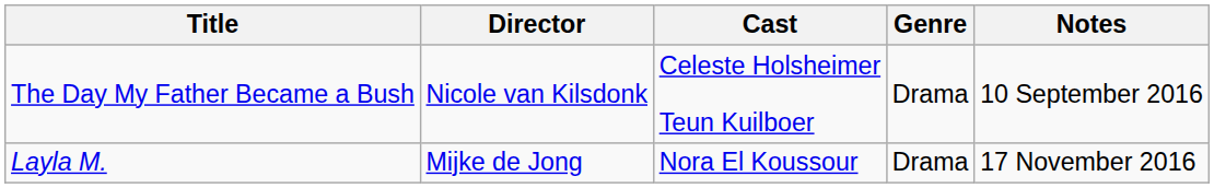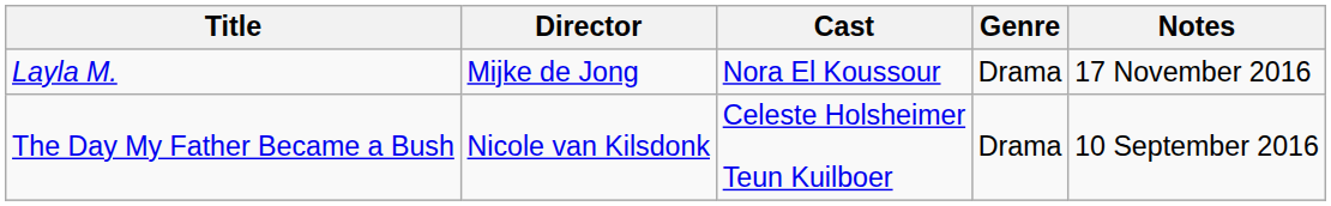rows swapped: The Day My Father Became a Bush <-> Layla M.
